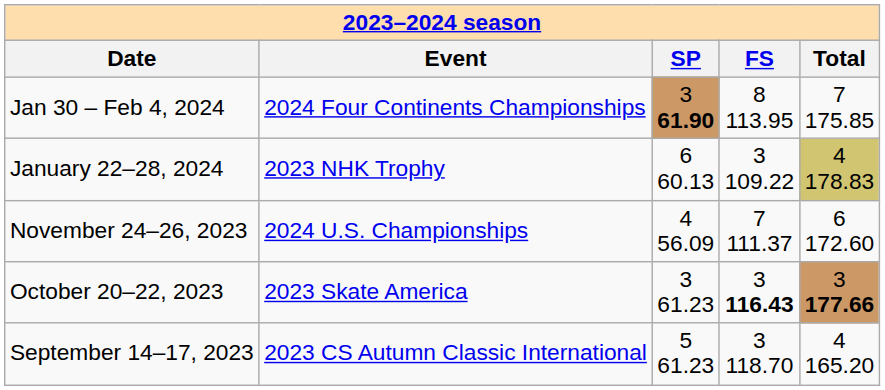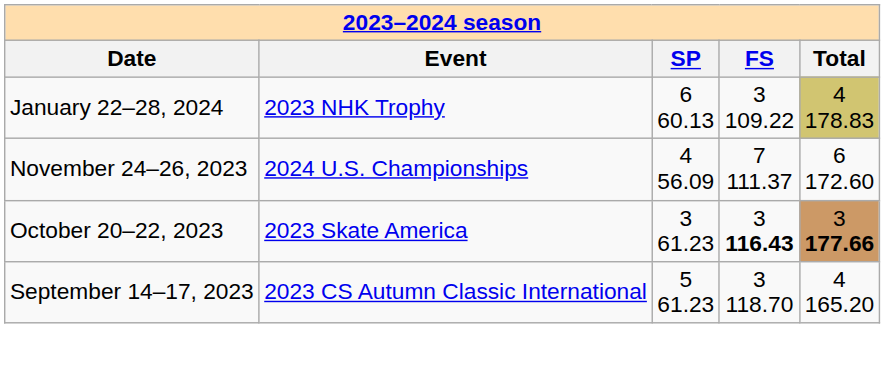- row: Jan 30 – Feb 4, 2024 | 2024 Four Continents Championships | 3 61.90 | 8 113.95 | 7 175.85
